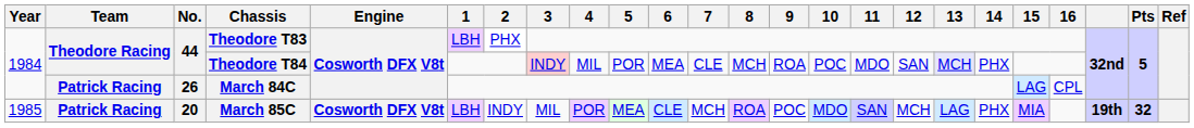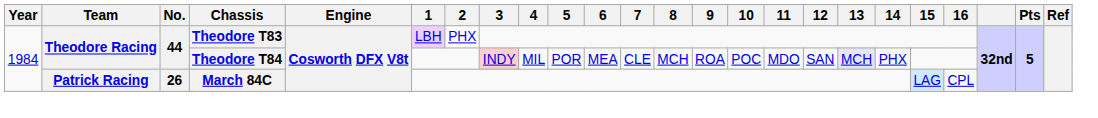- row: 1985 | Patrick Racing | 20 | March 85C | Cosworth DFX V8t | LBH | INDY | MIL | POR | MEA | CLE | MCH | ROA | POC | MDO | SAN | MCH | LAG | PHX | MIA | 19th | 32
